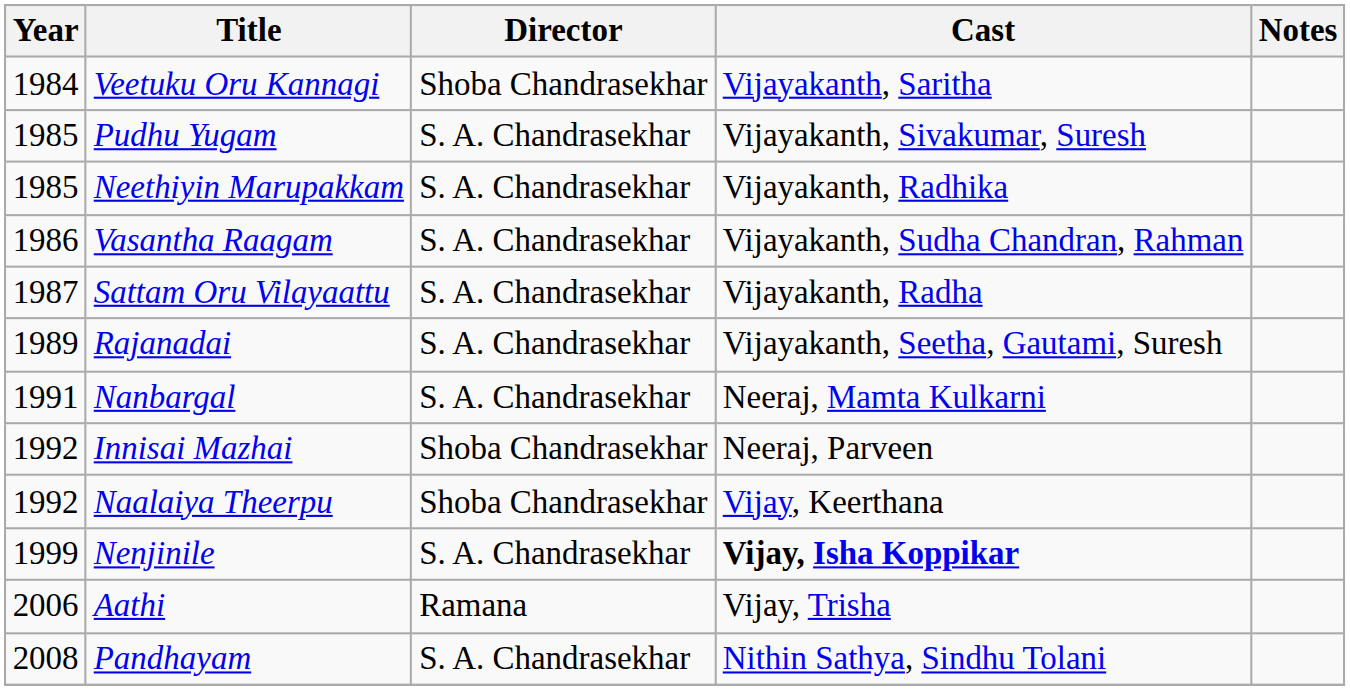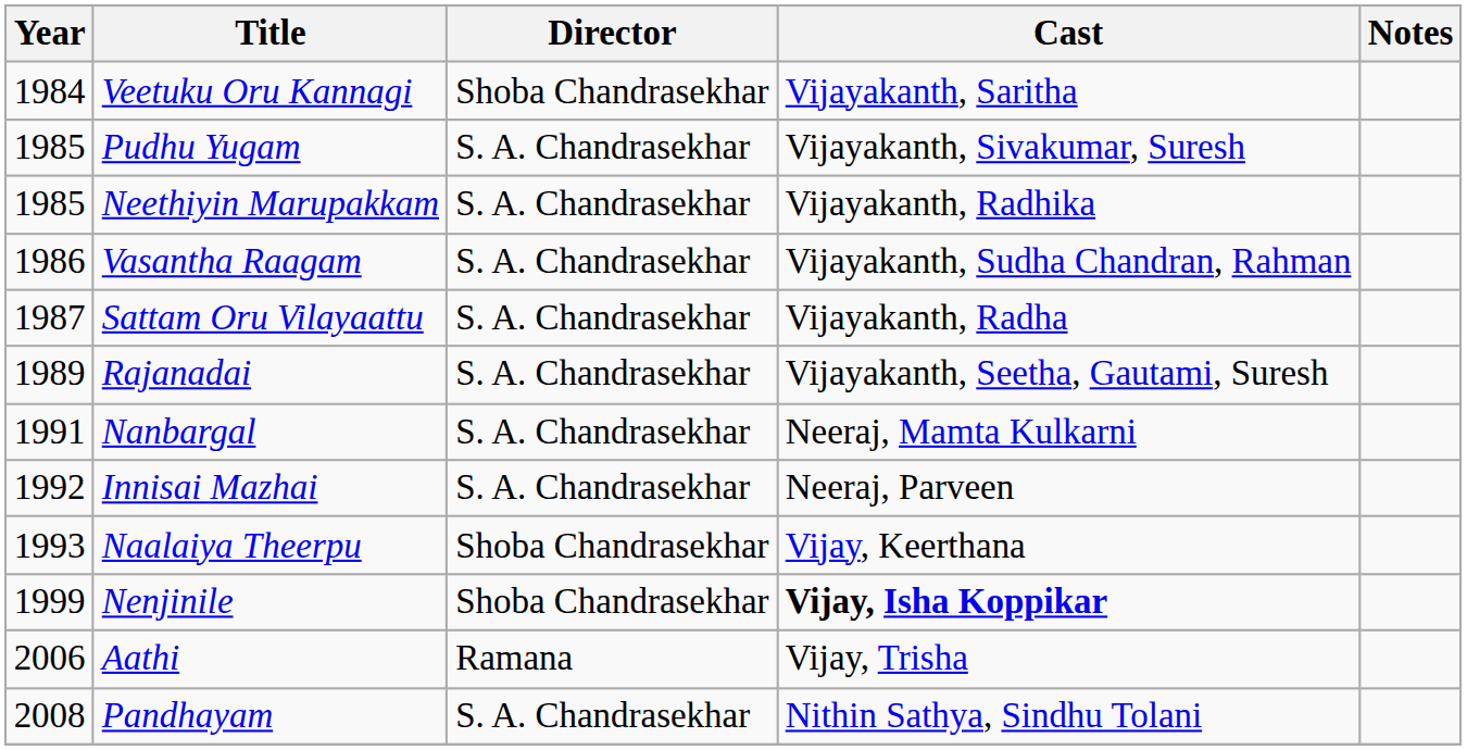Innisai Mazhai | Director: Shoba Chandrasekhar -> S. A. Chandrasekhar
Naalaiya Theerpu | Year: 1992 -> 1993
Nenjinile | Director: S. A. Chandrasekhar -> Shoba Chandrasekhar
